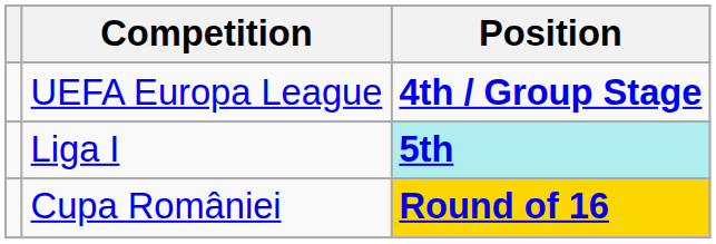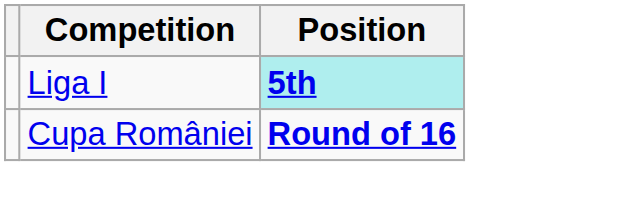- row: UEFA Europa League | 4th / Group Stage
Cupa României | Position: gold background -> no background
